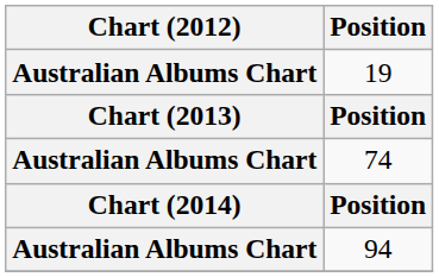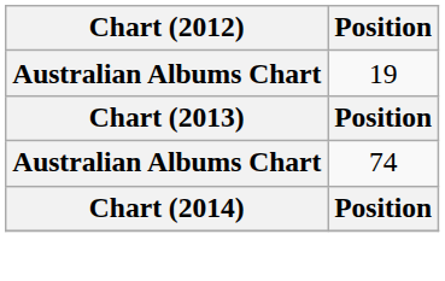- row: Australian Albums Chart | 94
